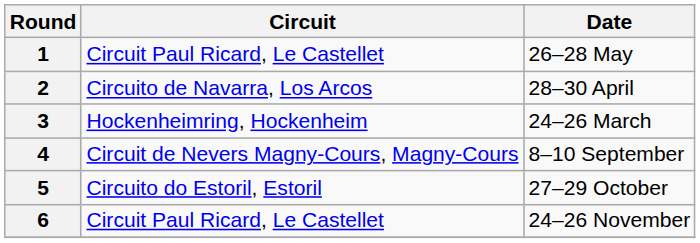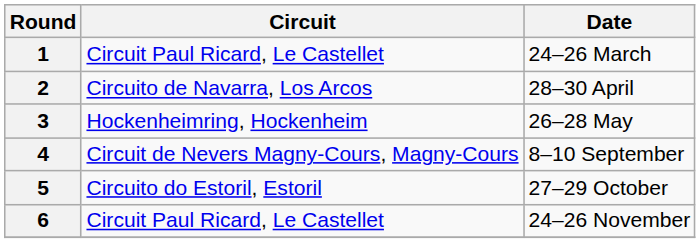1 | Date: 26–28 May -> 24–26 March
3 | Date: 24–26 March -> 26–28 May
